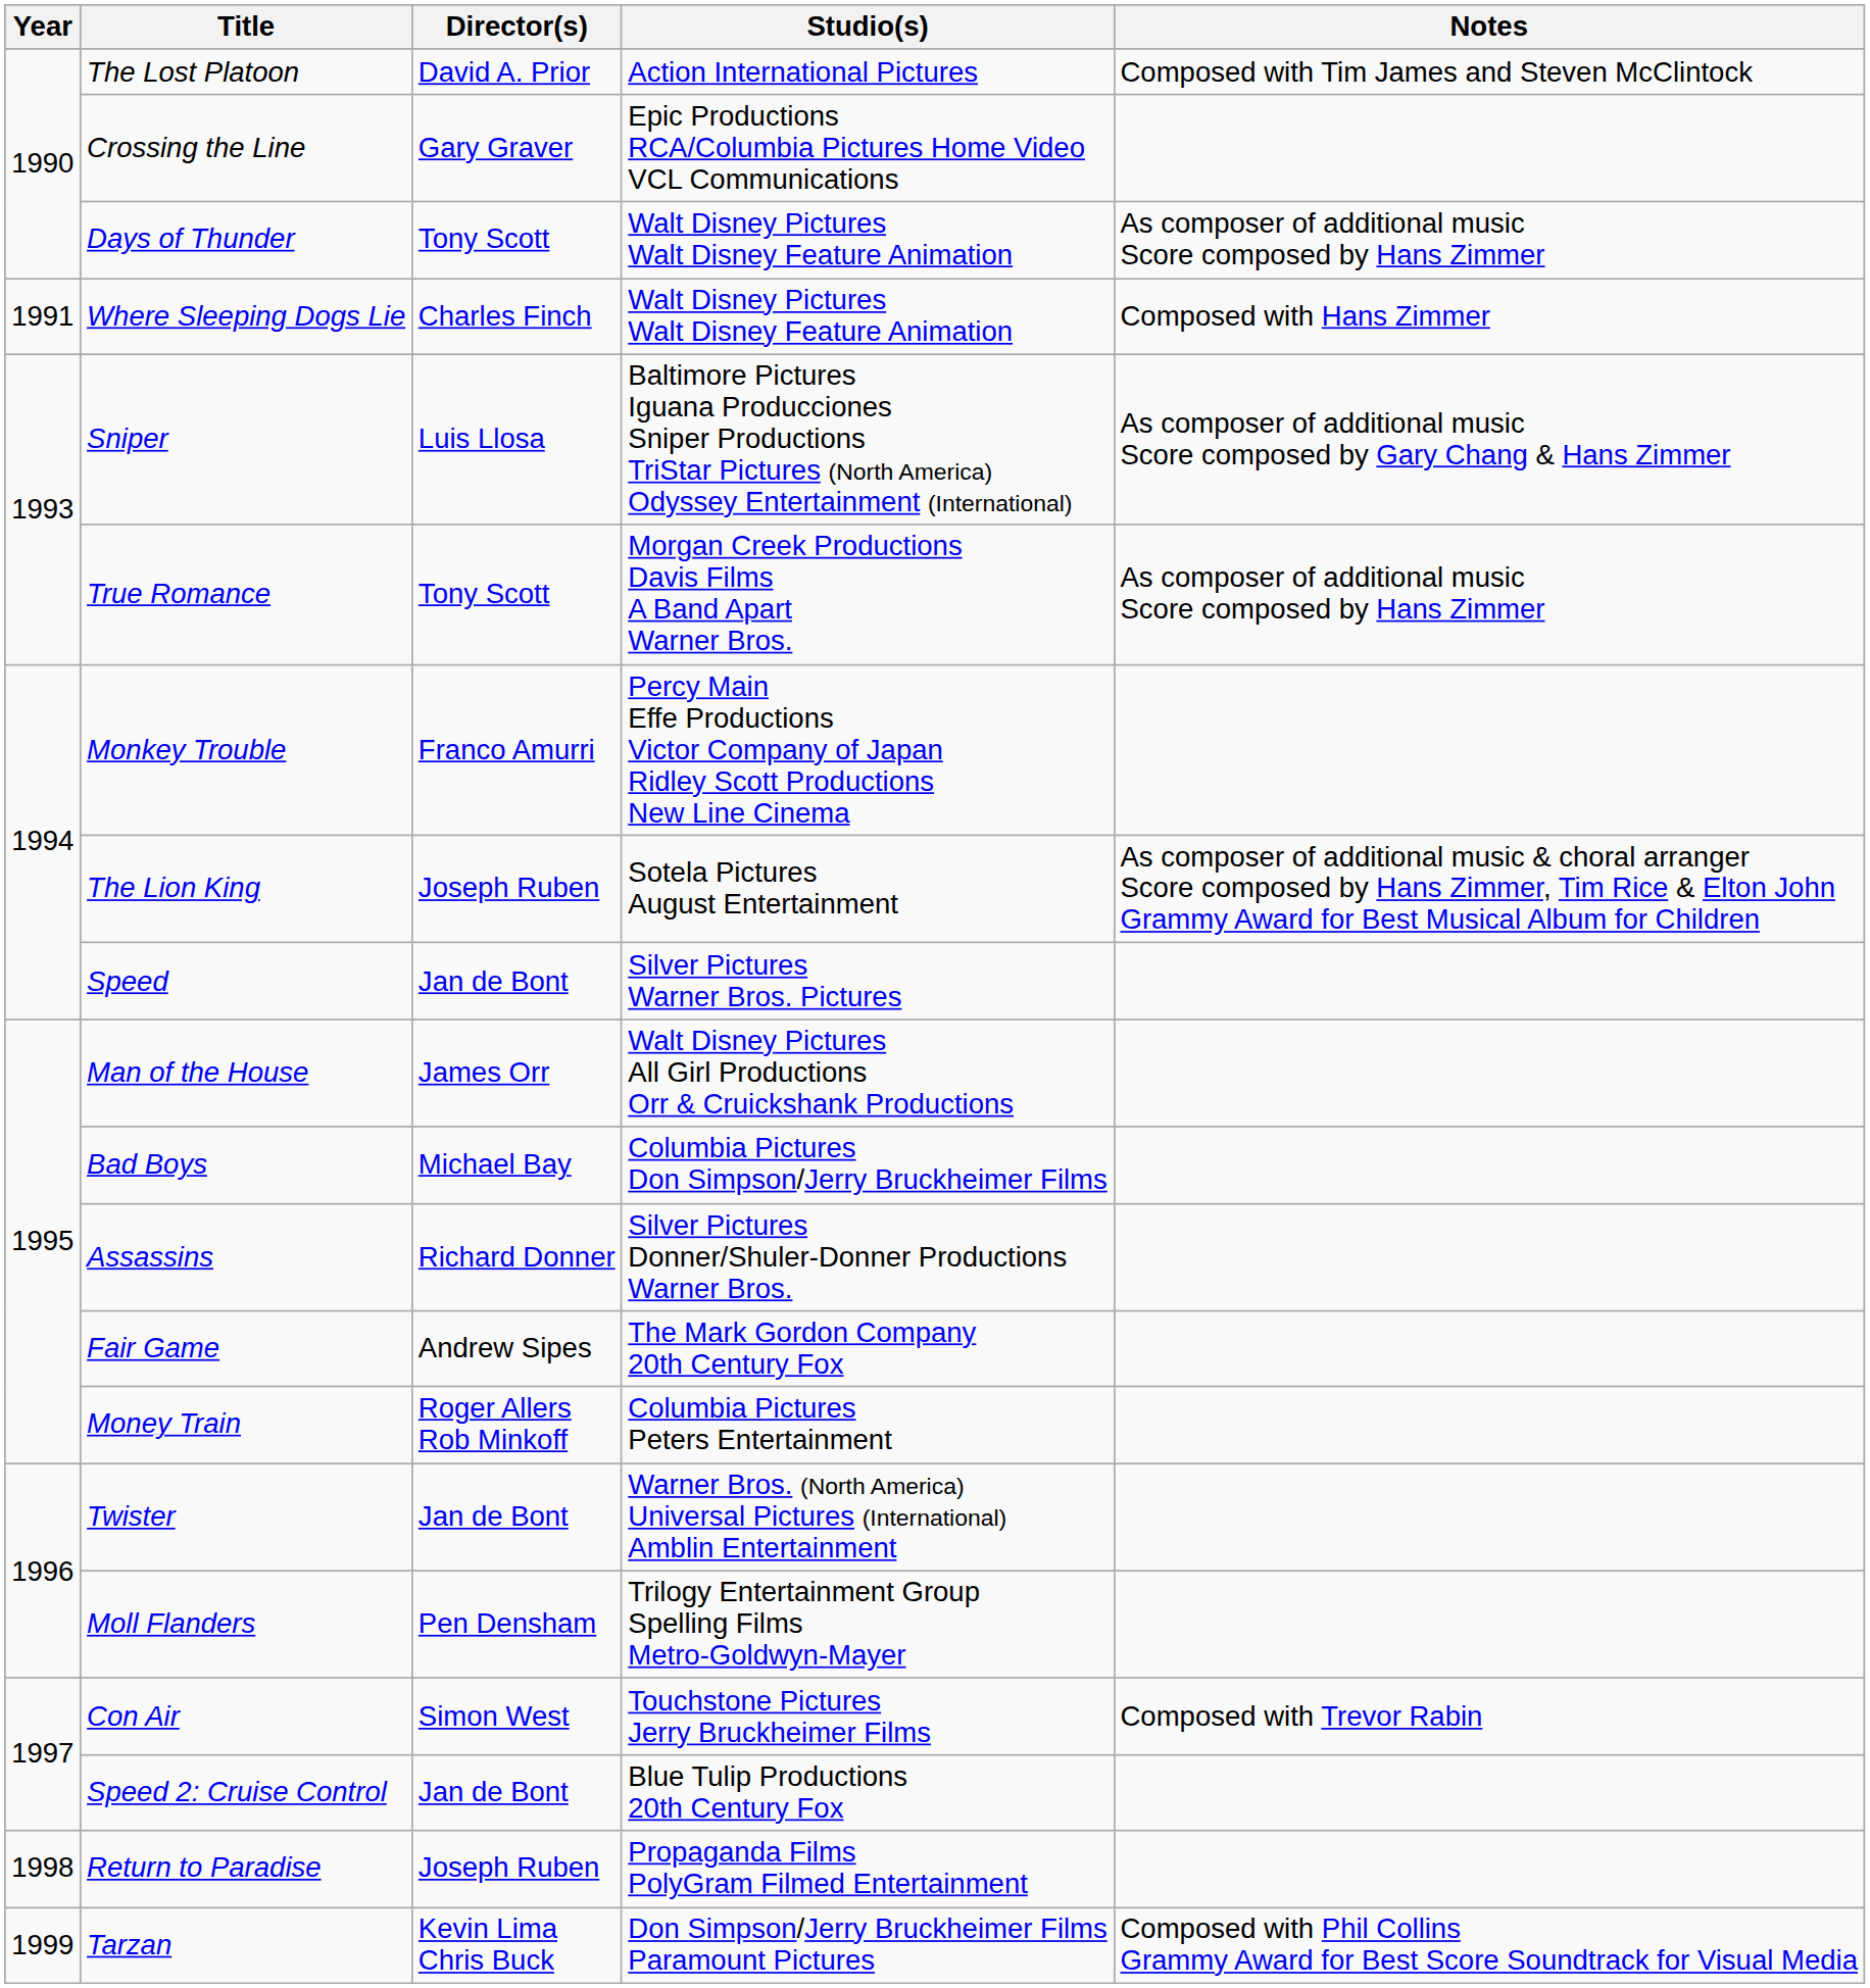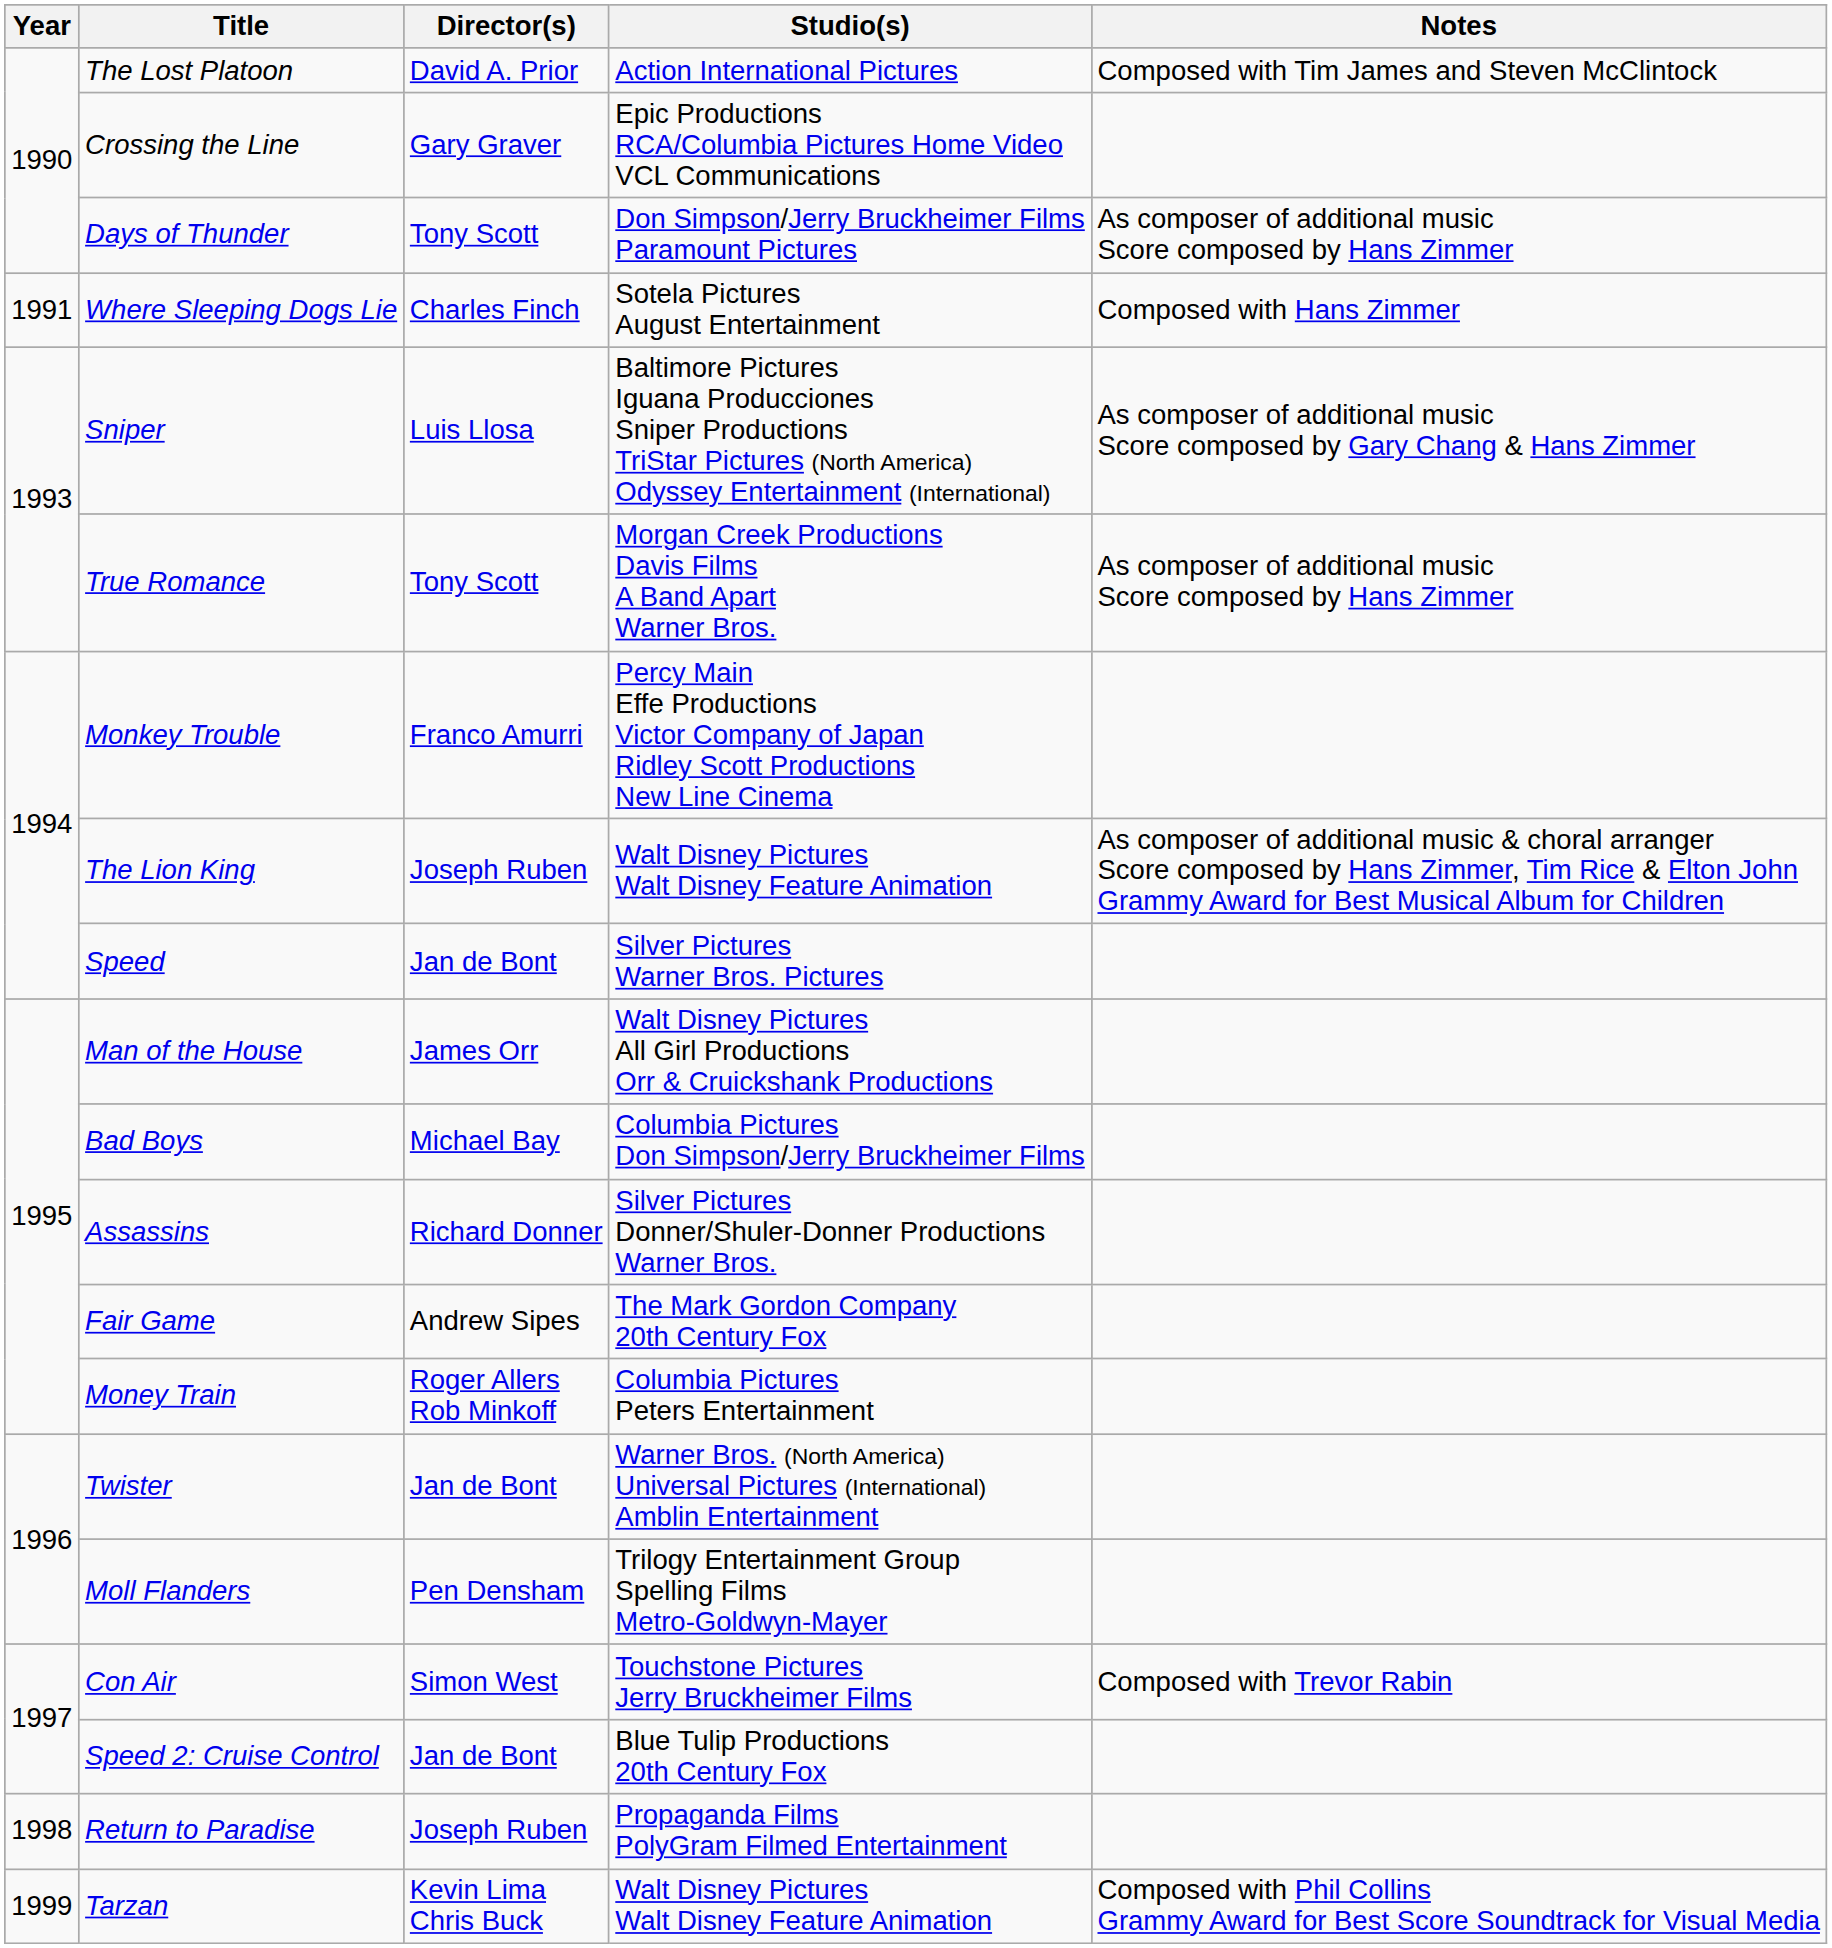Days of Thunder | Studio(s): Walt Disney Pictures Walt Disney Feature Animation -> Don Simpson/Jerry Bruckheimer Films Paramount Pictures
Where Sleeping Dogs Lie | Studio(s): Walt Disney Pictures Walt Disney Feature Animation -> Sotela Pictures August Entertainment
The Lion King | Studio(s): Sotela Pictures August Entertainment -> Walt Disney Pictures Walt Disney Feature Animation
Tarzan | Studio(s): Don Simpson/Jerry Bruckheimer Films Paramount Pictures -> Walt Disney Pictures Walt Disney Feature Animation
